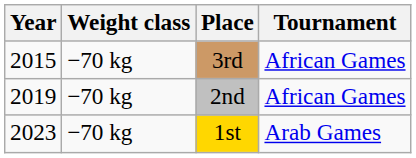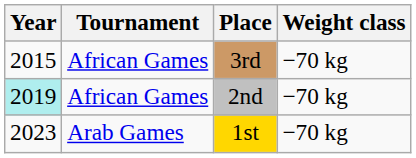columns swapped: Tournament <-> Weight class
2nd | Year: no background -> paleturquoise background
